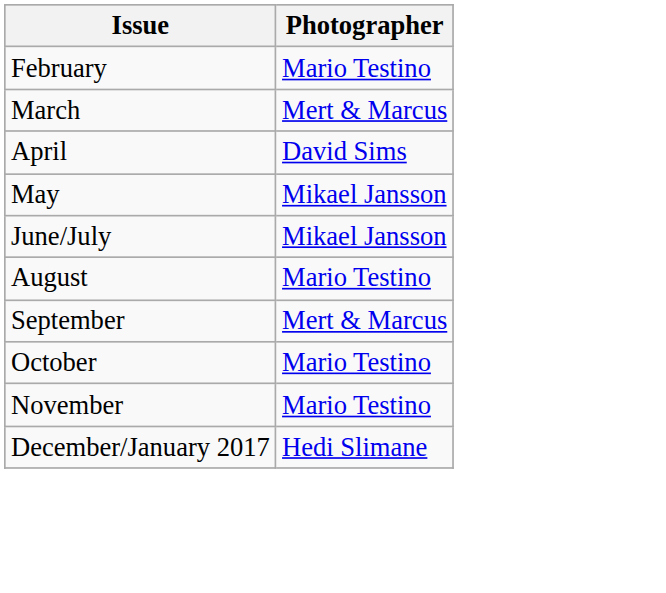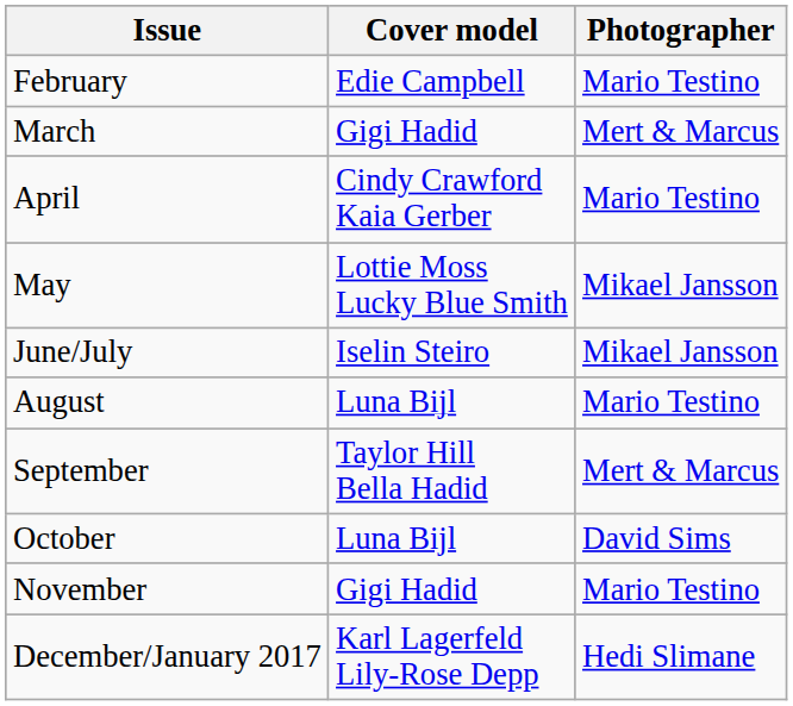+ column: Cover model | Edie Campbell | Gigi Hadid | Cindy Crawford Kaia Gerber | Lottie Moss Lucky Blue Smith | Iselin Steiro | Luna Bijl | Taylor Hill Bella Hadid | Luna Bijl | Gigi Hadid | Karl Lagerfeld Lily-Rose Depp
April | Photographer: David Sims -> Mario Testino
October | Photographer: Mario Testino -> David Sims
